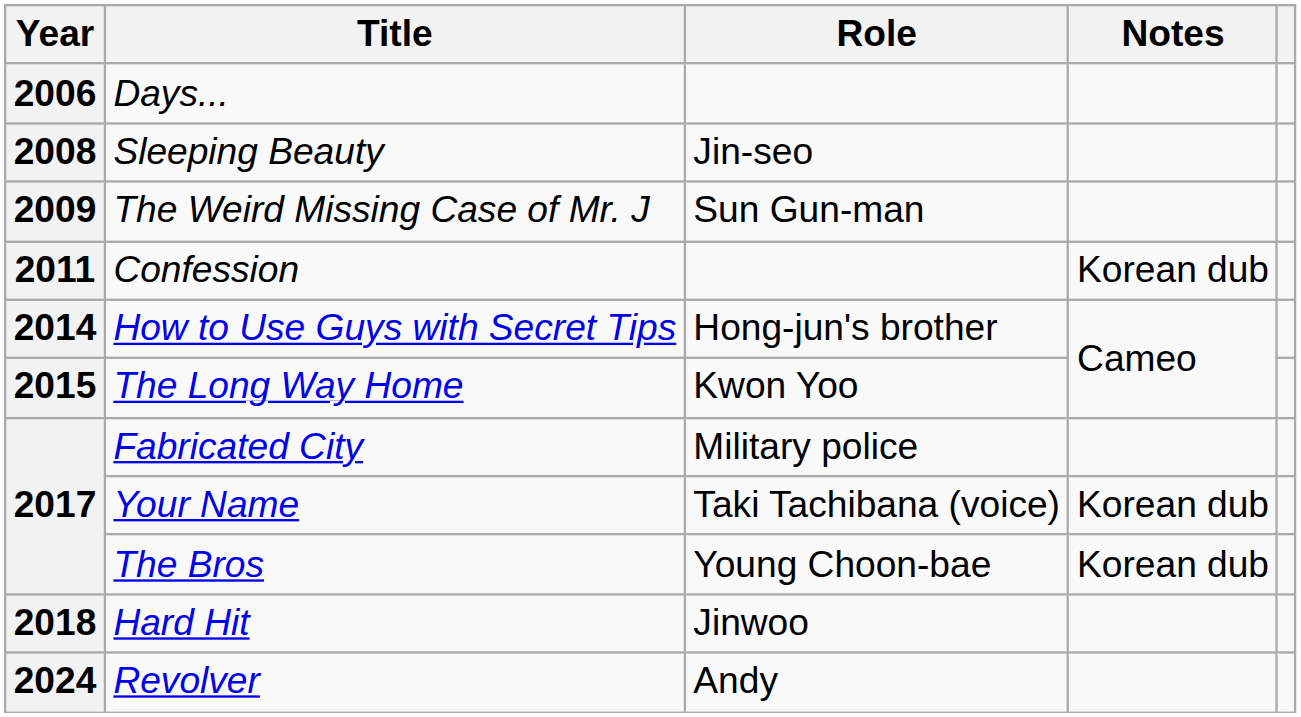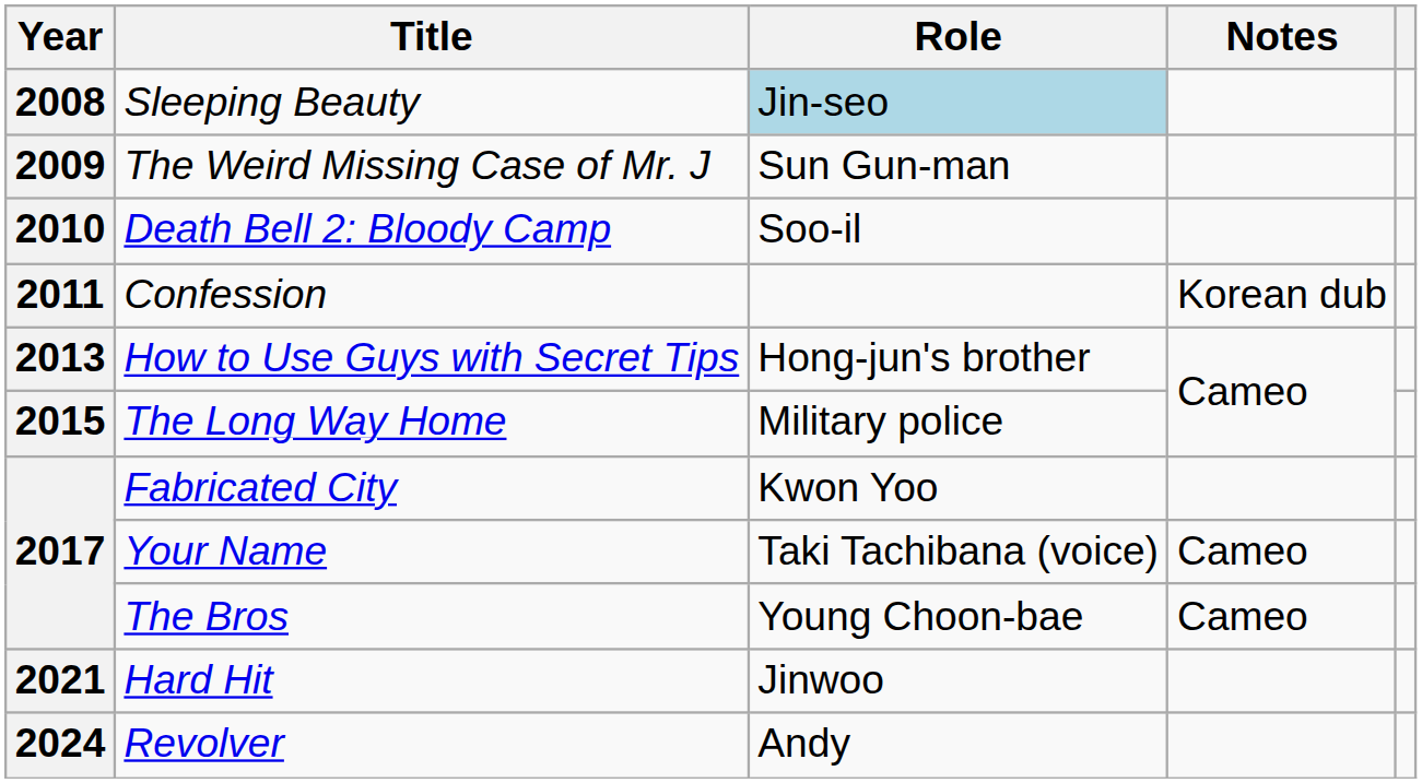- row: 2006 | Days...
Sleeping Beauty | Role: no background -> lightblue background
+ row: 2010 | Death Bell 2: Bloody Camp | Soo-il
How to Use Guys with Secret Tips | Year: 2014 -> 2013
The Long Way Home | Role: Kwon Yoo -> Military police
Fabricated City | Role: Military police -> Kwon Yoo
Your Name | Notes: Korean dub -> Cameo
The Bros | Notes: Korean dub -> Cameo
Hard Hit | Year: 2018 -> 2021
